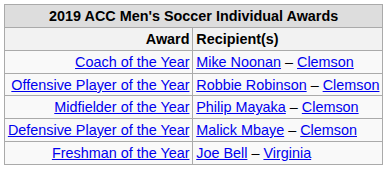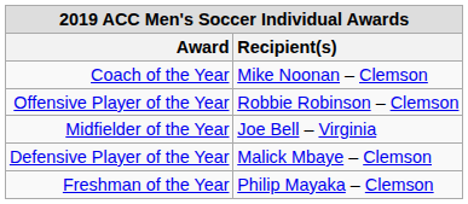Midfielder of the Year | Recipient(s): Philip Mayaka – Clemson -> Joe Bell – Virginia
Freshman of the Year | Recipient(s): Joe Bell – Virginia -> Philip Mayaka – Clemson
